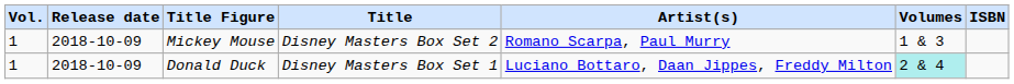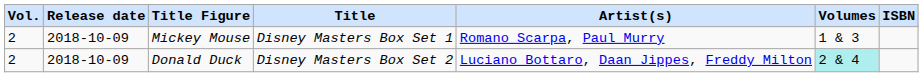Mickey Mouse | Vol.: 1 -> 2
Mickey Mouse | Title: Disney Masters Box Set 2 -> Disney Masters Box Set 1
Donald Duck | Vol.: 1 -> 2
Donald Duck | Title: Disney Masters Box Set 1 -> Disney Masters Box Set 2
